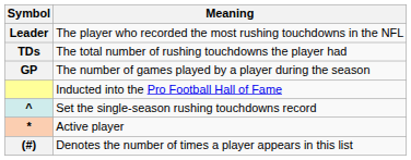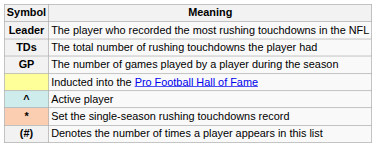^ | Meaning: Set the single-season rushing touchdowns record -> Active player
* | Meaning: Active player -> Set the single-season rushing touchdowns record
